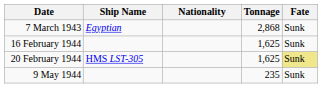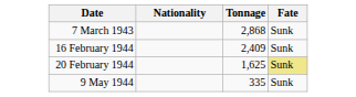- column: Ship Name | Egyptian | HMS LST-305
16 February 1944 | Tonnage: 1,625 -> 2,409
9 May 1944 | Tonnage: 235 -> 335
